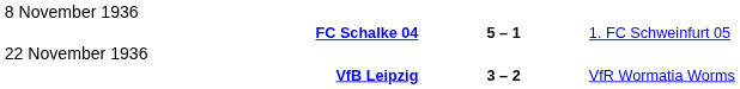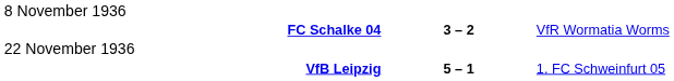FC Schalke 04 | column 2: 5 – 1 -> 3 – 2
FC Schalke 04 | column 3: 1. FC Schweinfurt 05 -> VfR Wormatia Worms
VfB Leipzig | column 2: 3 – 2 -> 5 – 1
VfB Leipzig | column 3: VfR Wormatia Worms -> 1. FC Schweinfurt 05
